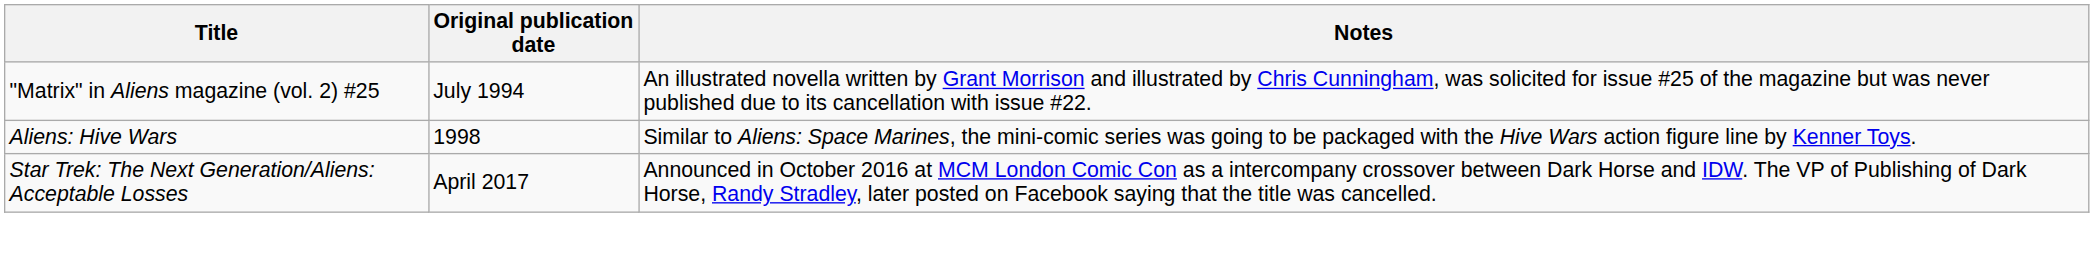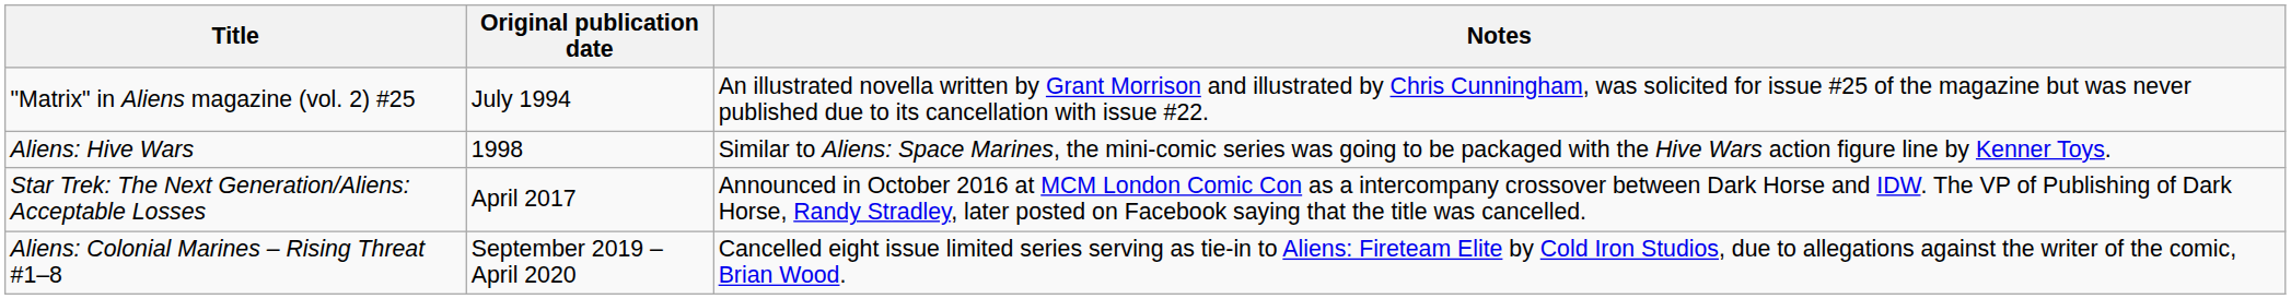+ row: Aliens: Colonial Marines – Rising Threat #1–8 | September 2019 – April 2020 | Cancelled eight issue limited series serving as tie-in to Aliens: Fireteam Elite by Cold Iron Studios, due to allegations against the writer of the comic, Brian Wood.
